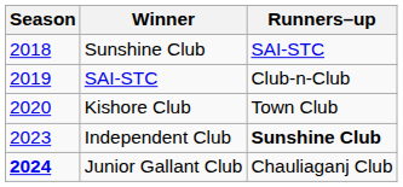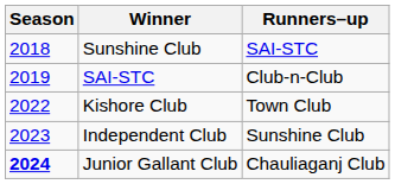Kishore Club | Season: 2020 -> 2022
Independent Club | Runners–up: bold -> normal
